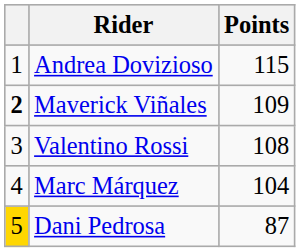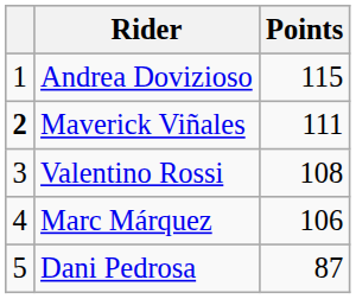Maverick Viñales | Points: 109 -> 111
Marc Márquez | Points: 104 -> 106
Dani Pedrosa | column 1: gold background -> no background
